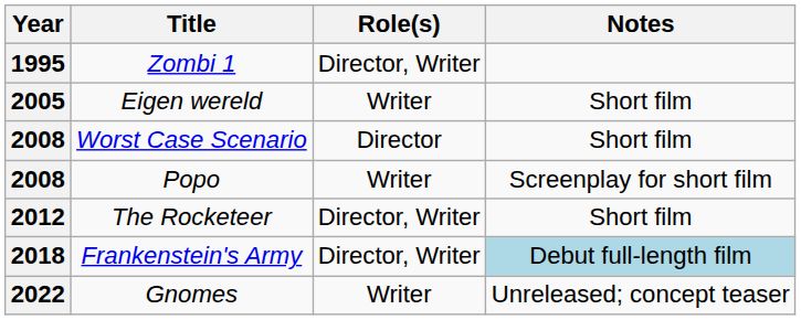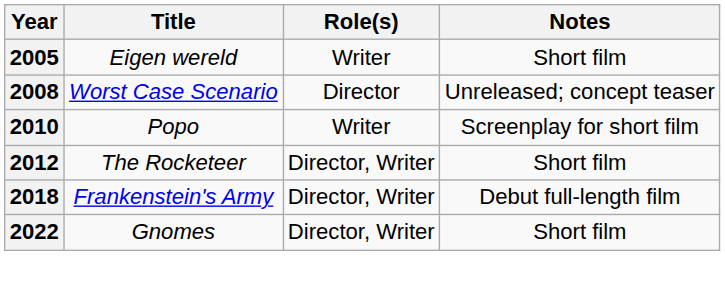- row: 1995 | Zombi 1 | Director, Writer
Worst Case Scenario | Notes: Short film -> Unreleased; concept teaser
Popo | Year: 2008 -> 2010
Frankenstein's Army | Notes: lightblue background -> no background
Gnomes | Role(s): Writer -> Director, Writer
Gnomes | Notes: Unreleased; concept teaser -> Short film
